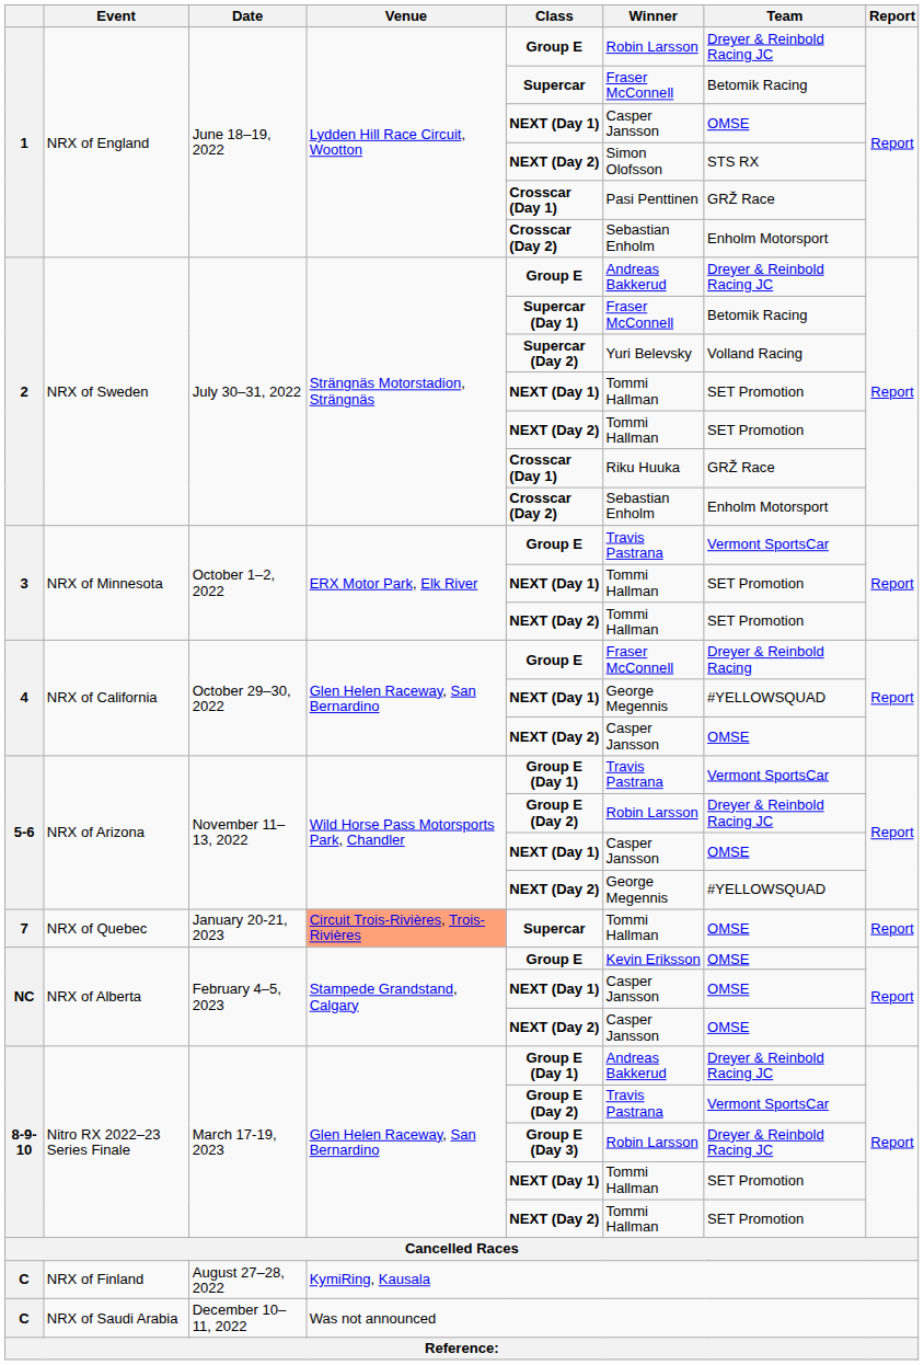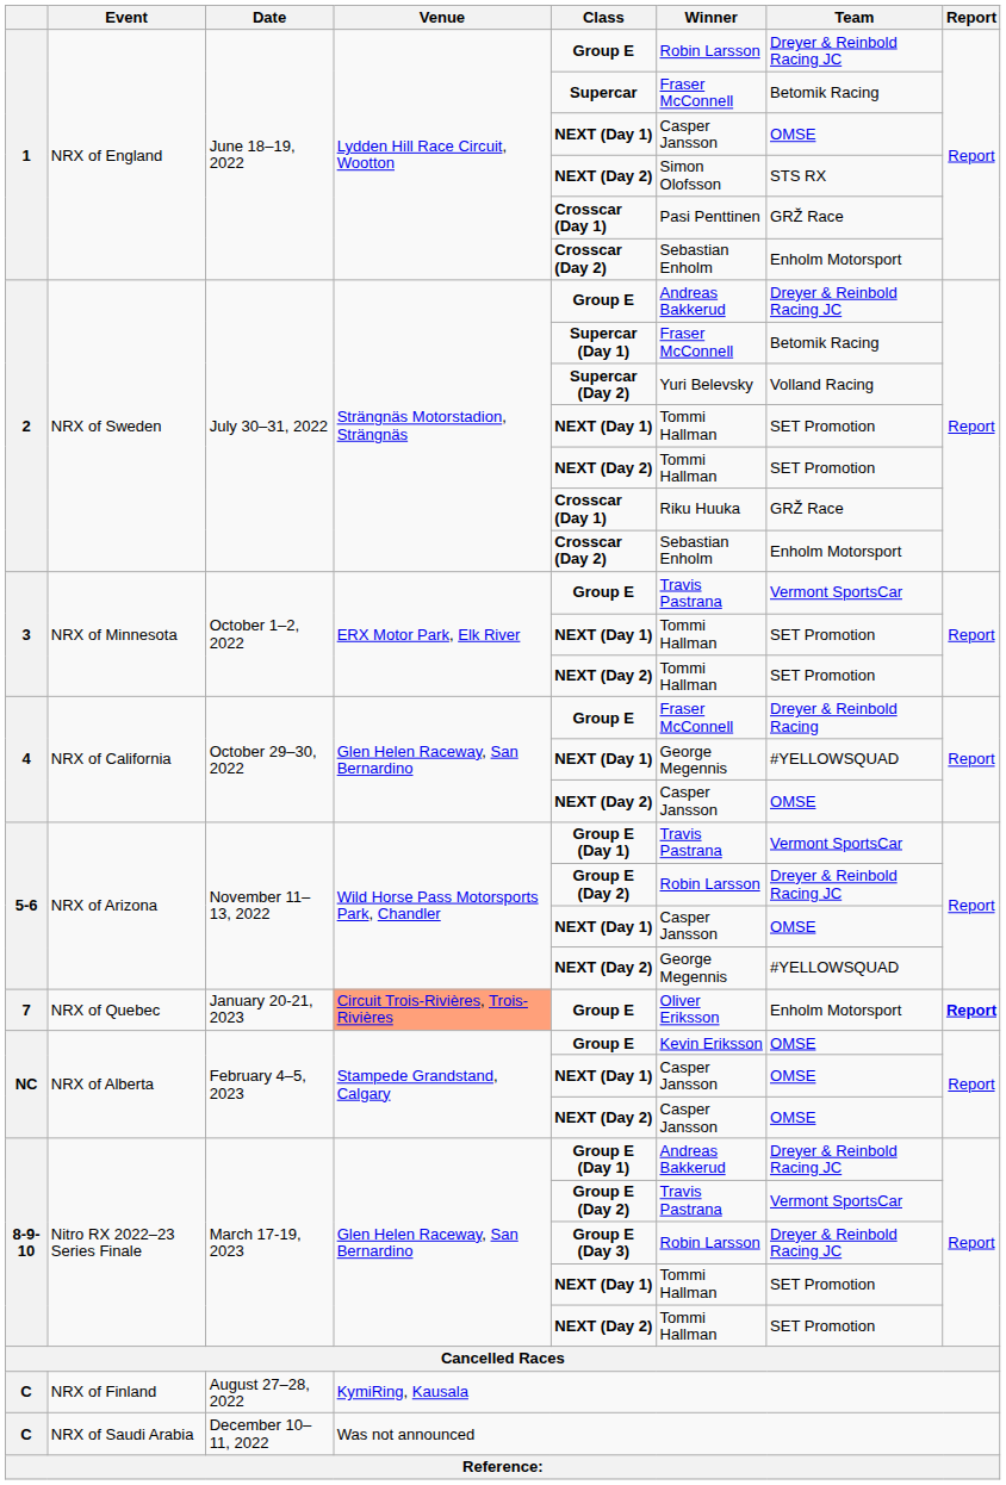NRX of Quebec | Class: Supercar -> Group E
NRX of Quebec | Winner: Tommi Hallman -> Oliver Eriksson
NRX of Quebec | Team: OMSE -> Enholm Motorsport
NRX of Quebec | Report: normal -> bold
